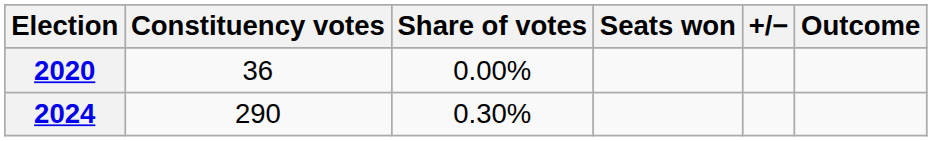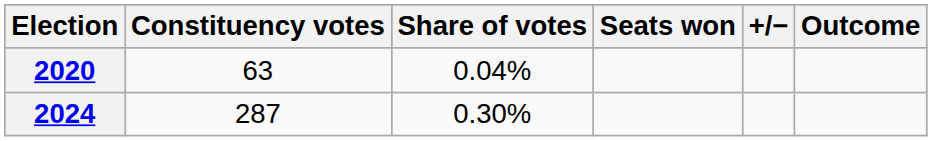2020 | Constituency votes: 36 -> 63
2020 | Share of votes: 0.00% -> 0.04%
2024 | Constituency votes: 290 -> 287
